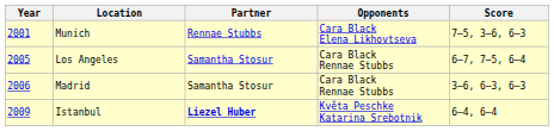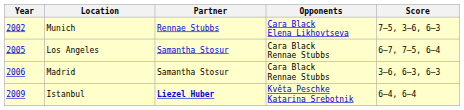Munich | Year: 2001 -> 2002
